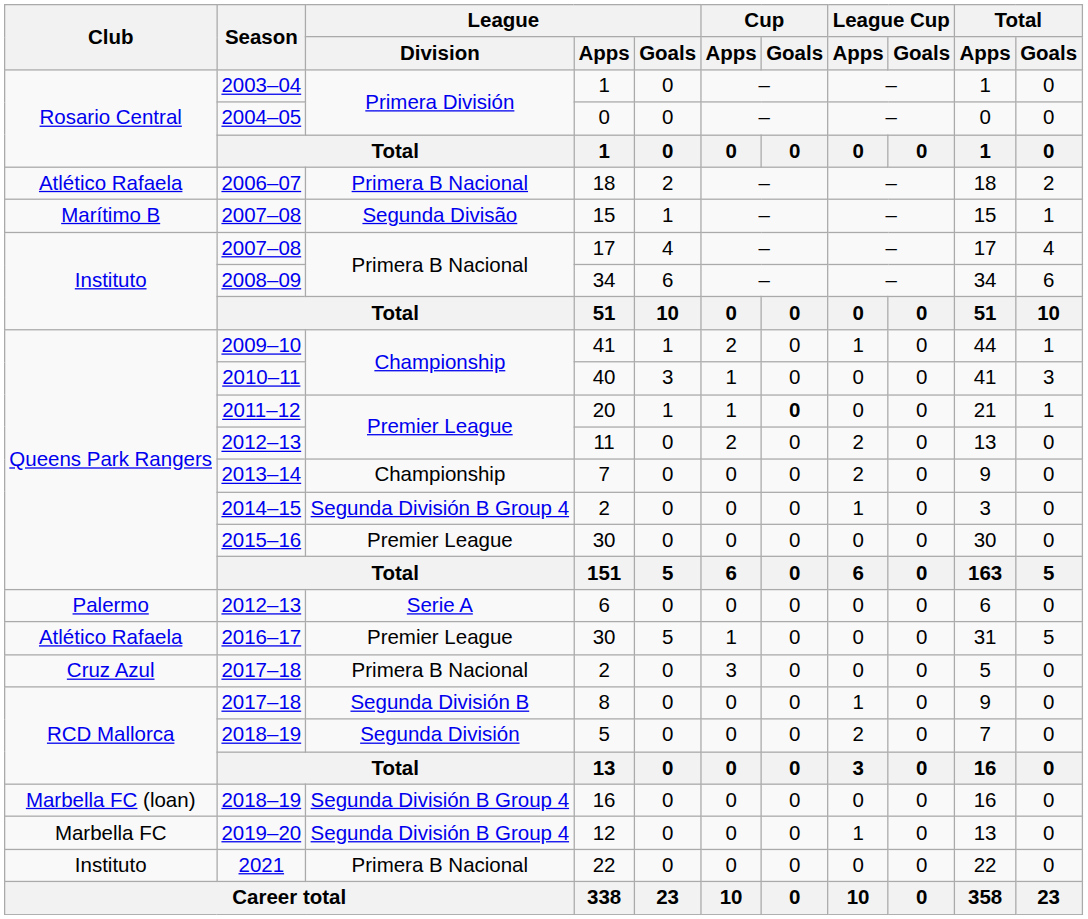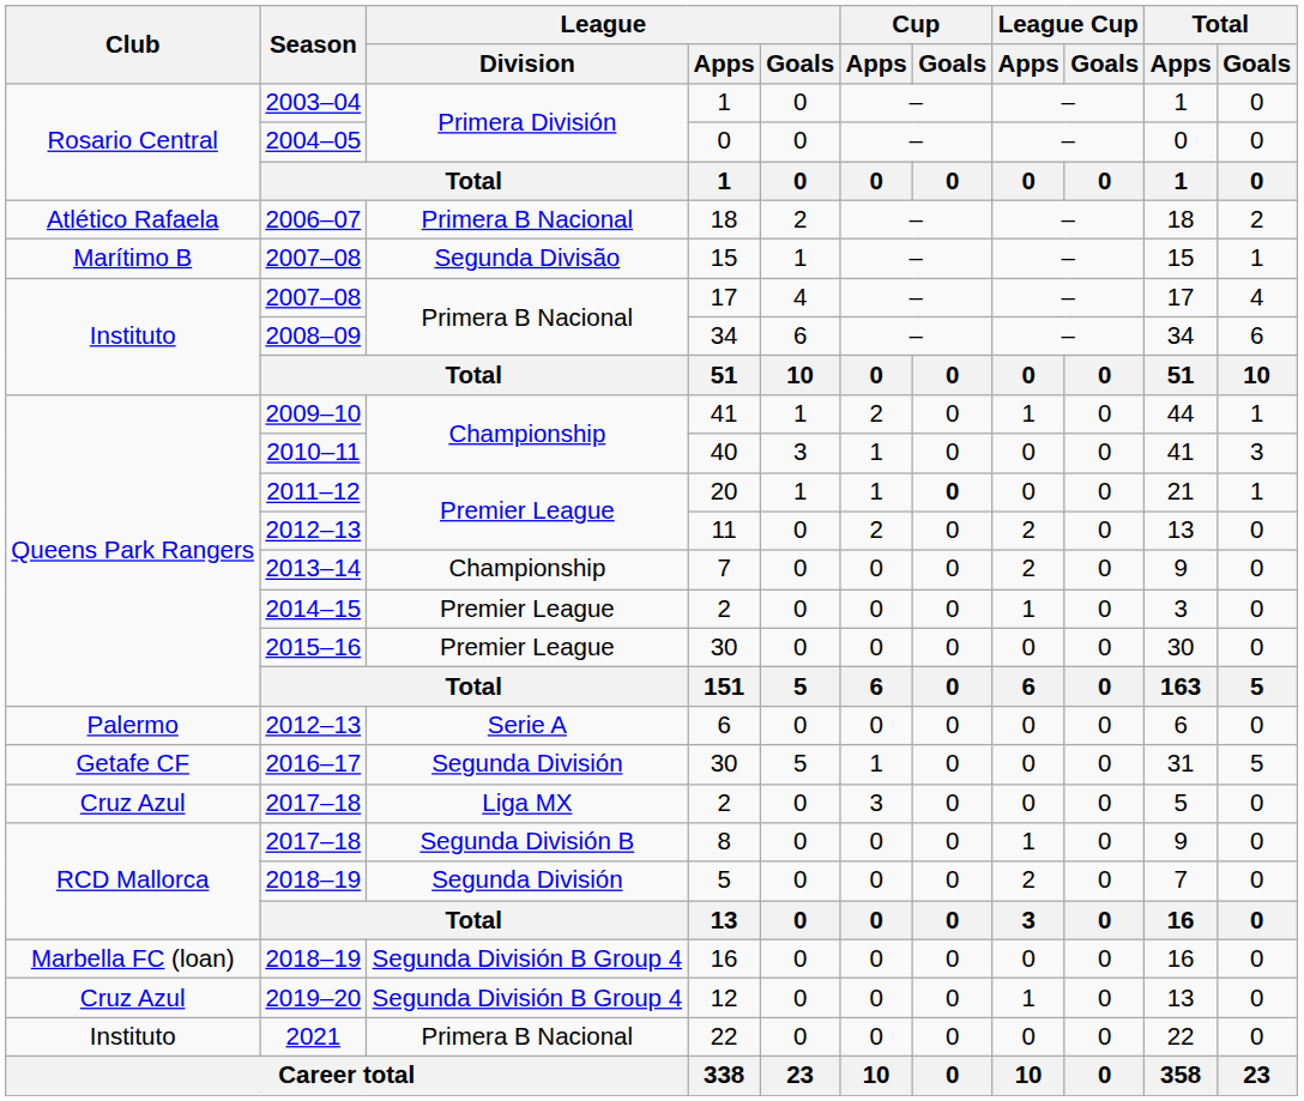2014–15 / 2 | League / Division: Segunda División B Group 4 -> Premier League
2016–17 / 30 | Club: Atlético Rafaela -> Getafe CF
2016–17 / 30 | League / Division: Premier League -> Segunda División
2017–18 / 2 | League / Division: Primera B Nacional -> Liga MX
12 | Club: Marbella FC -> Cruz Azul
